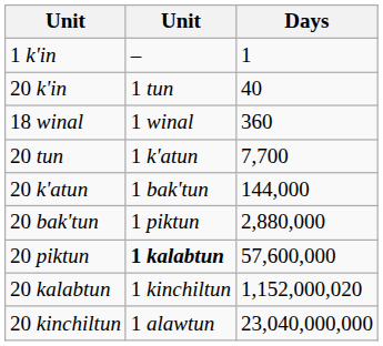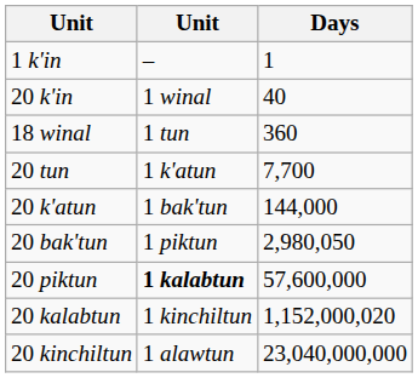20 k'in | column 2: 1 tun -> 1 winal
18 winal | column 2: 1 winal -> 1 tun
20 bak'tun | Days: 2,880,000 -> 2,980,050
